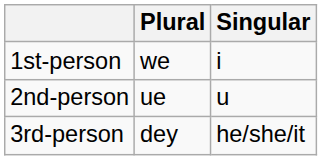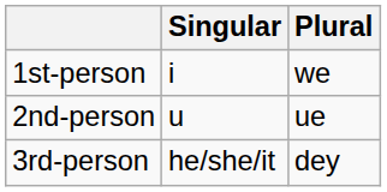columns swapped: Singular <-> Plural
